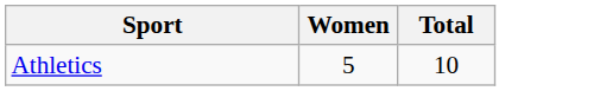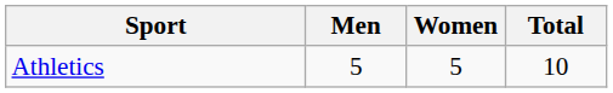+ column: Men | 5
